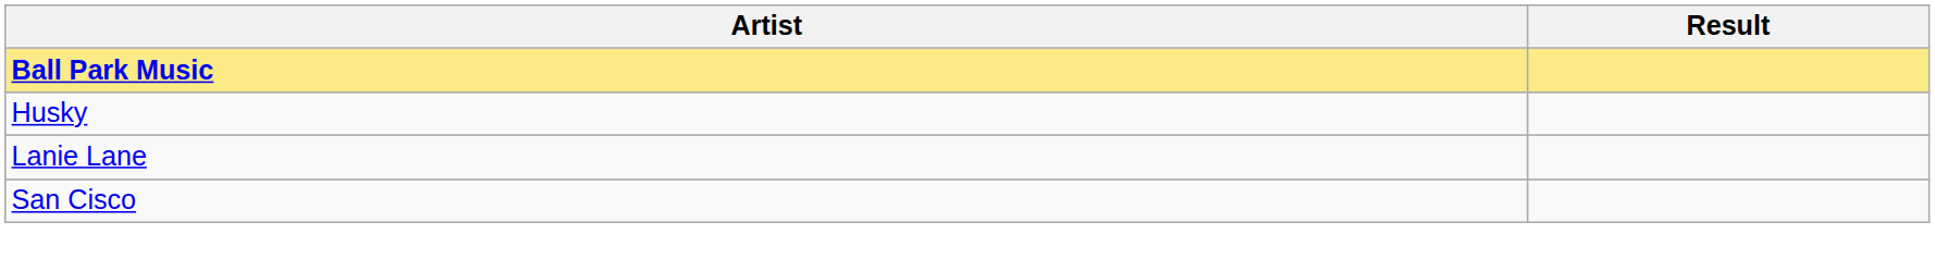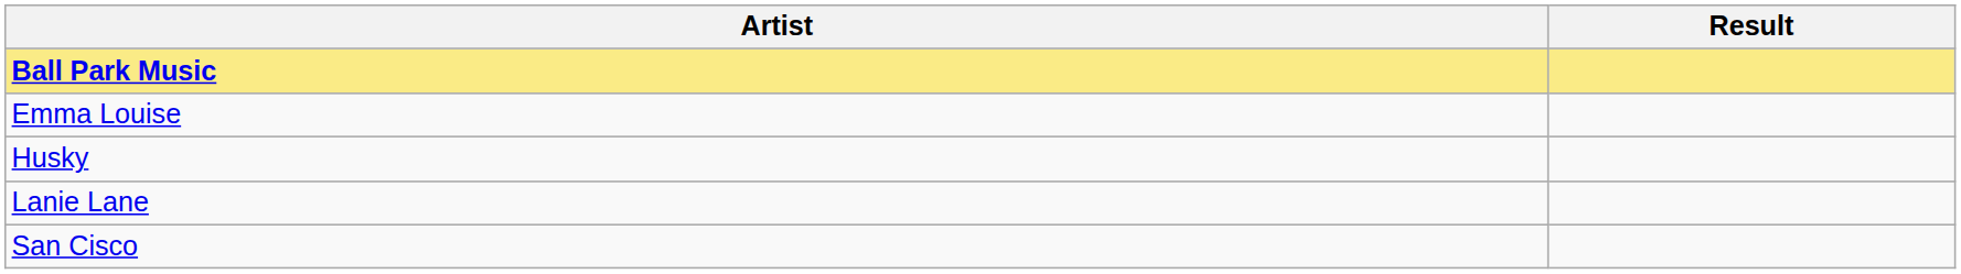+ row: Emma Louise
